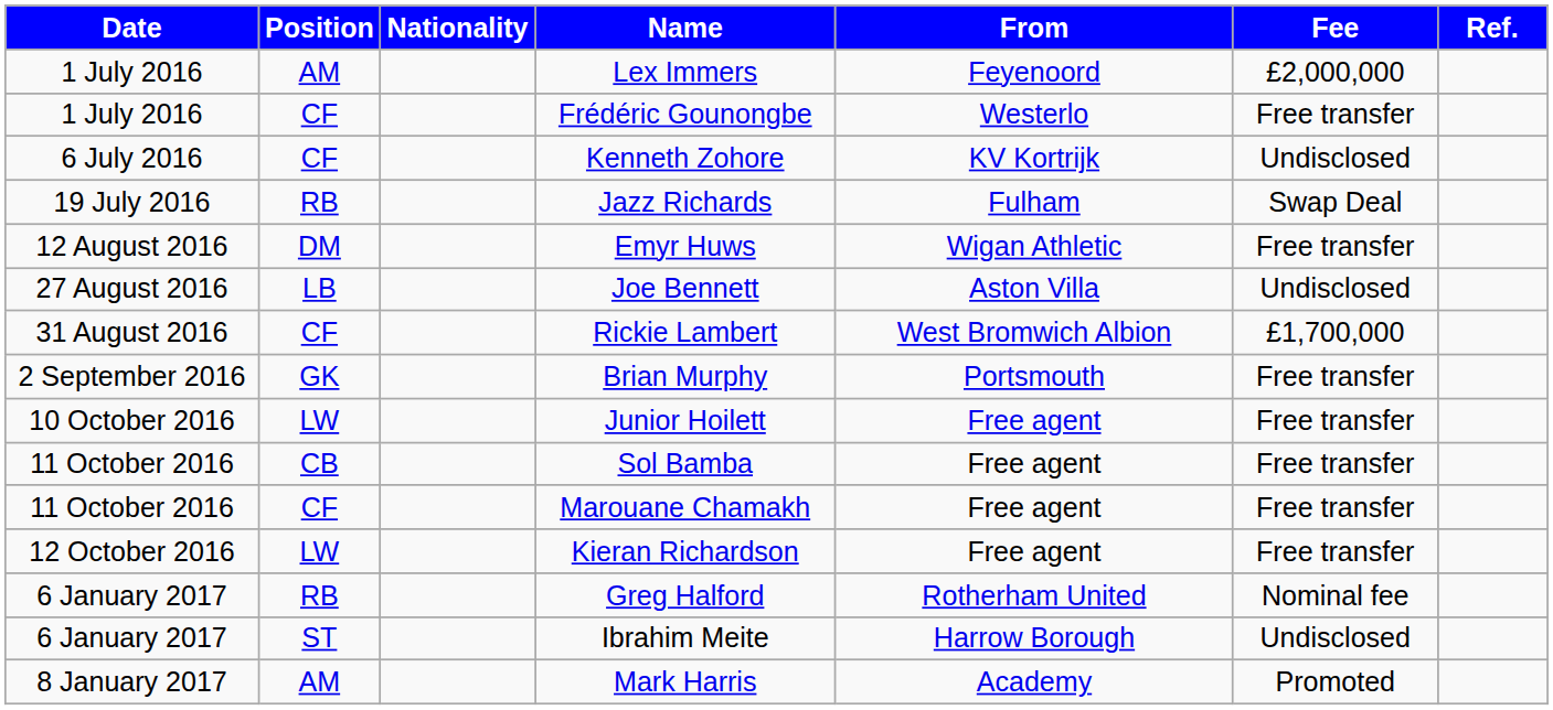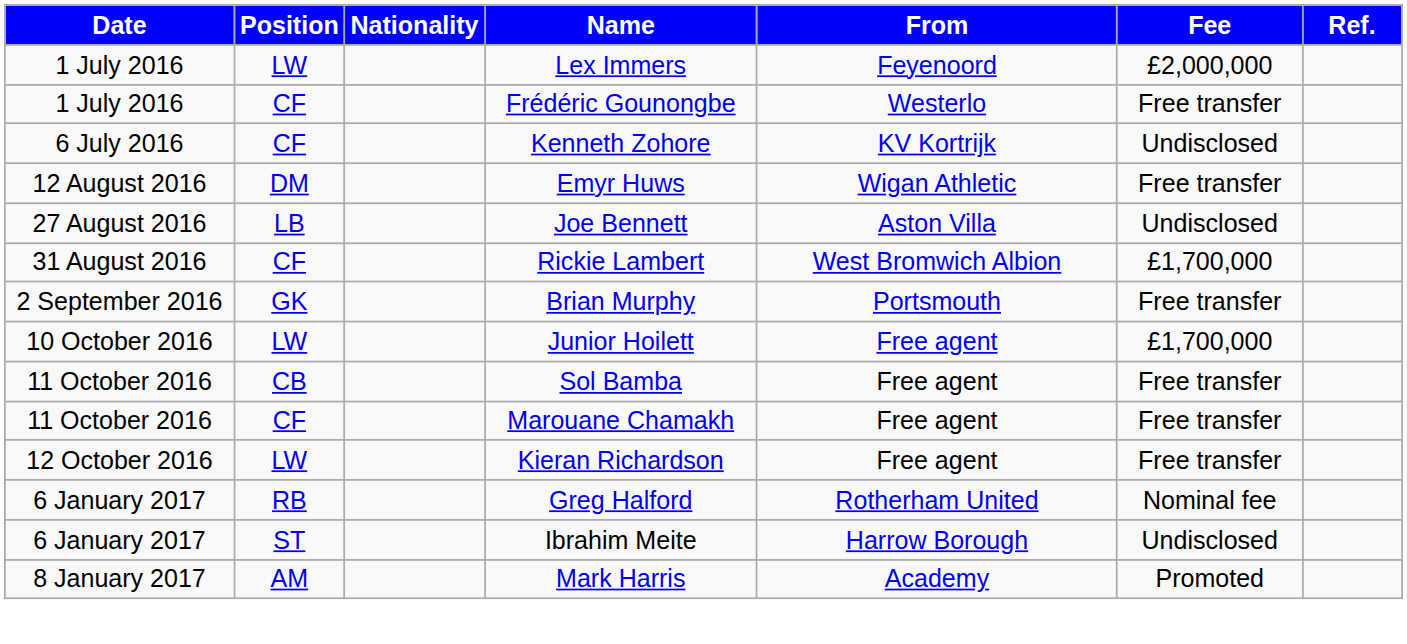Lex Immers | Position: AM -> LW
- row: 19 July 2016 | RB | Jazz Richards | Fulham | Swap Deal
Junior Hoilett | Fee: Free transfer -> £1,700,000
